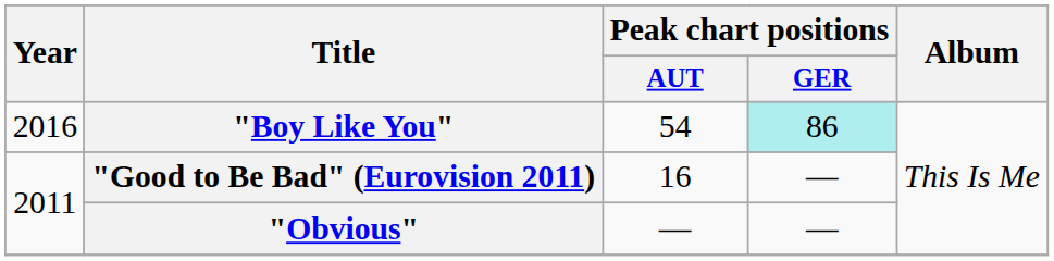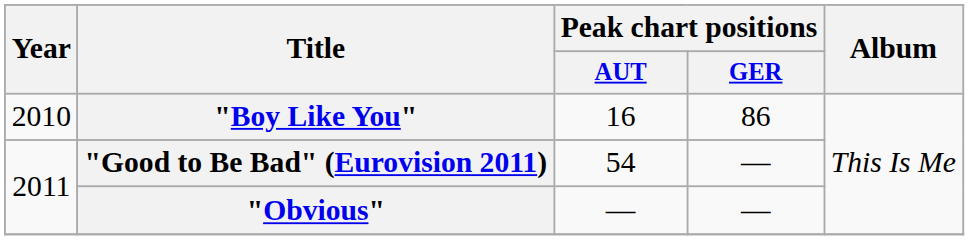"Boy Like You" | Year: 2016 -> 2010
"Boy Like You" | Peak chart positions / AUT: 54 -> 16
"Boy Like You" | Peak chart positions / GER: paleturquoise background -> no background
"Good to Be Bad" (Eurovision 2011) | Peak chart positions / AUT: 16 -> 54
